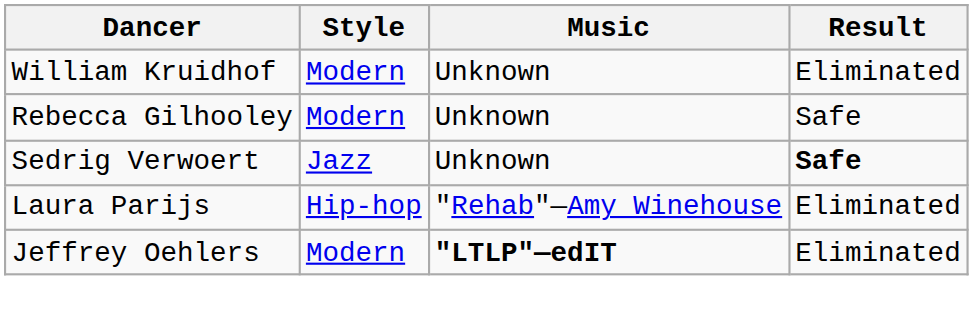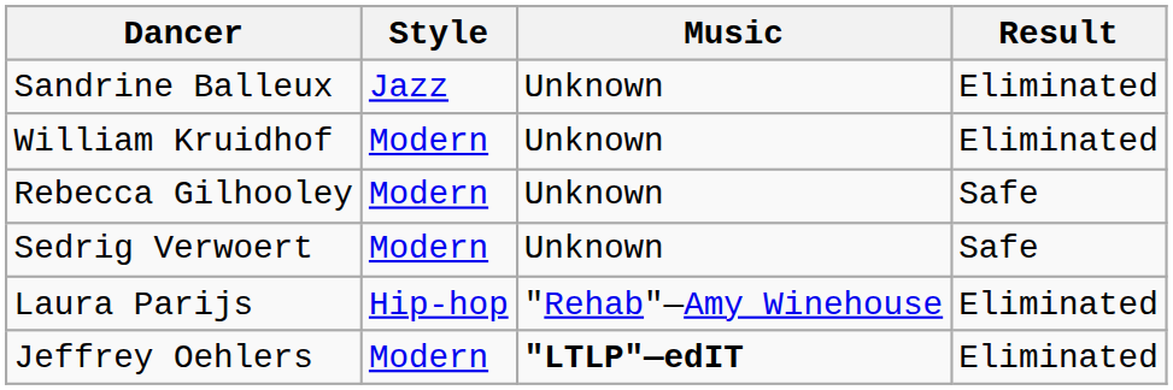+ row: Sandrine Balleux | Jazz | Unknown | Eliminated
Sedrig Verwoert | Style: Jazz -> Modern
Sedrig Verwoert | Result: bold -> normal
